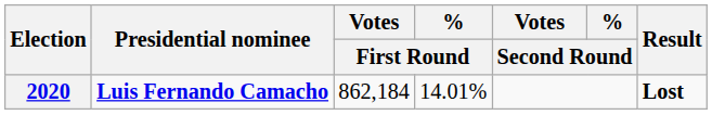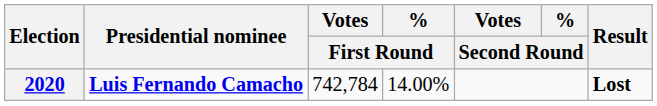2020 | Votes / First Round: 862,184 -> 742,784
2020 | % / First Round: 14.01% -> 14.00%
